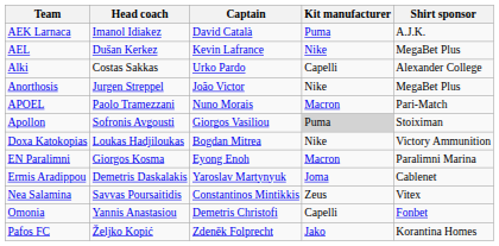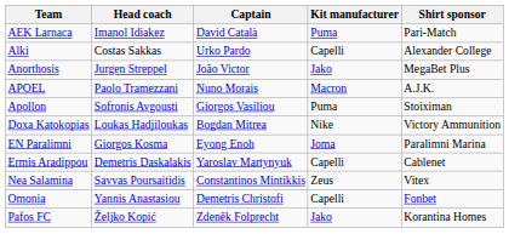AEK Larnaca | Shirt sponsor: A.J.K. -> Pari-Match
- row: AEL | Dušan Kerkez | Kevin Lafrance | Nike | MegaBet Plus
Anorthosis | Kit manufacturer: Nike -> Jako
APOEL | Shirt sponsor: Pari-Match -> A.J.K.
Apollon | Kit manufacturer: lightgrey background -> no background
EN Paralimni | Kit manufacturer: Macron -> Joma
Ermis Aradippou | Kit manufacturer: Joma -> Capelli
